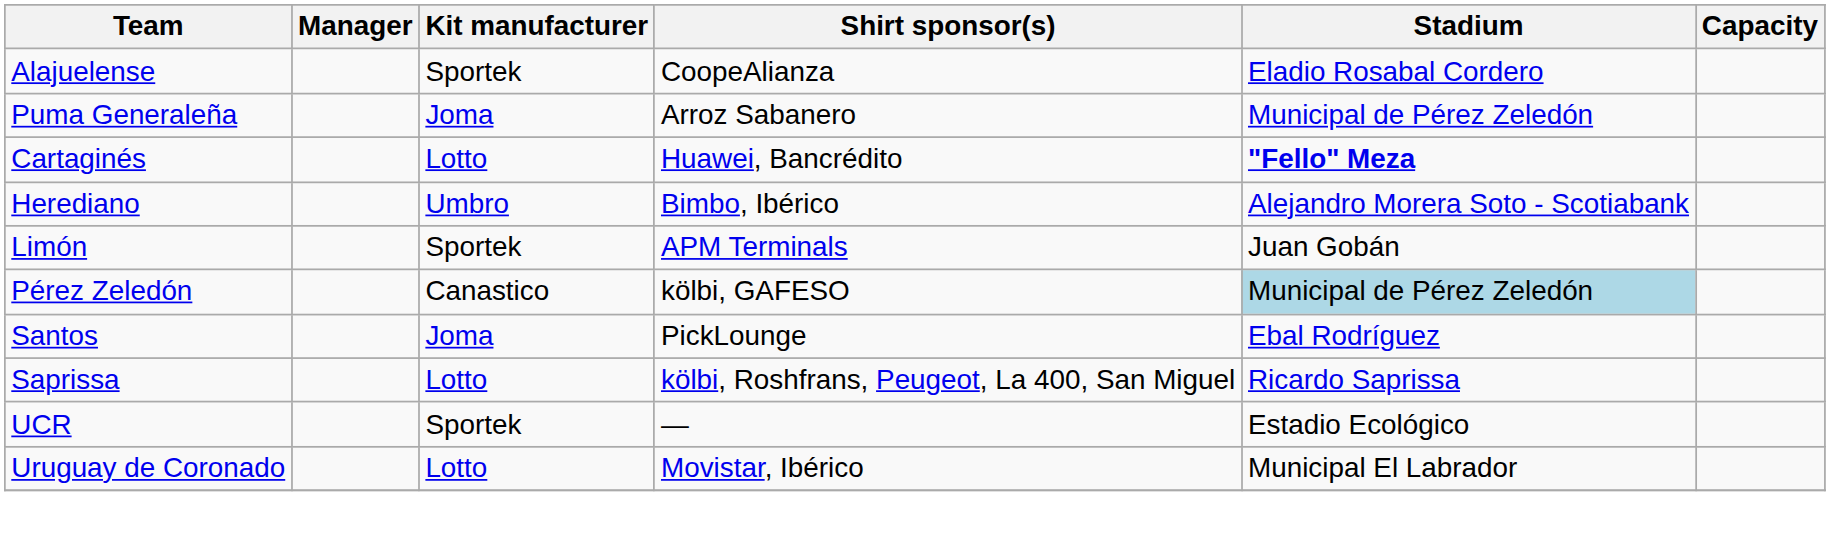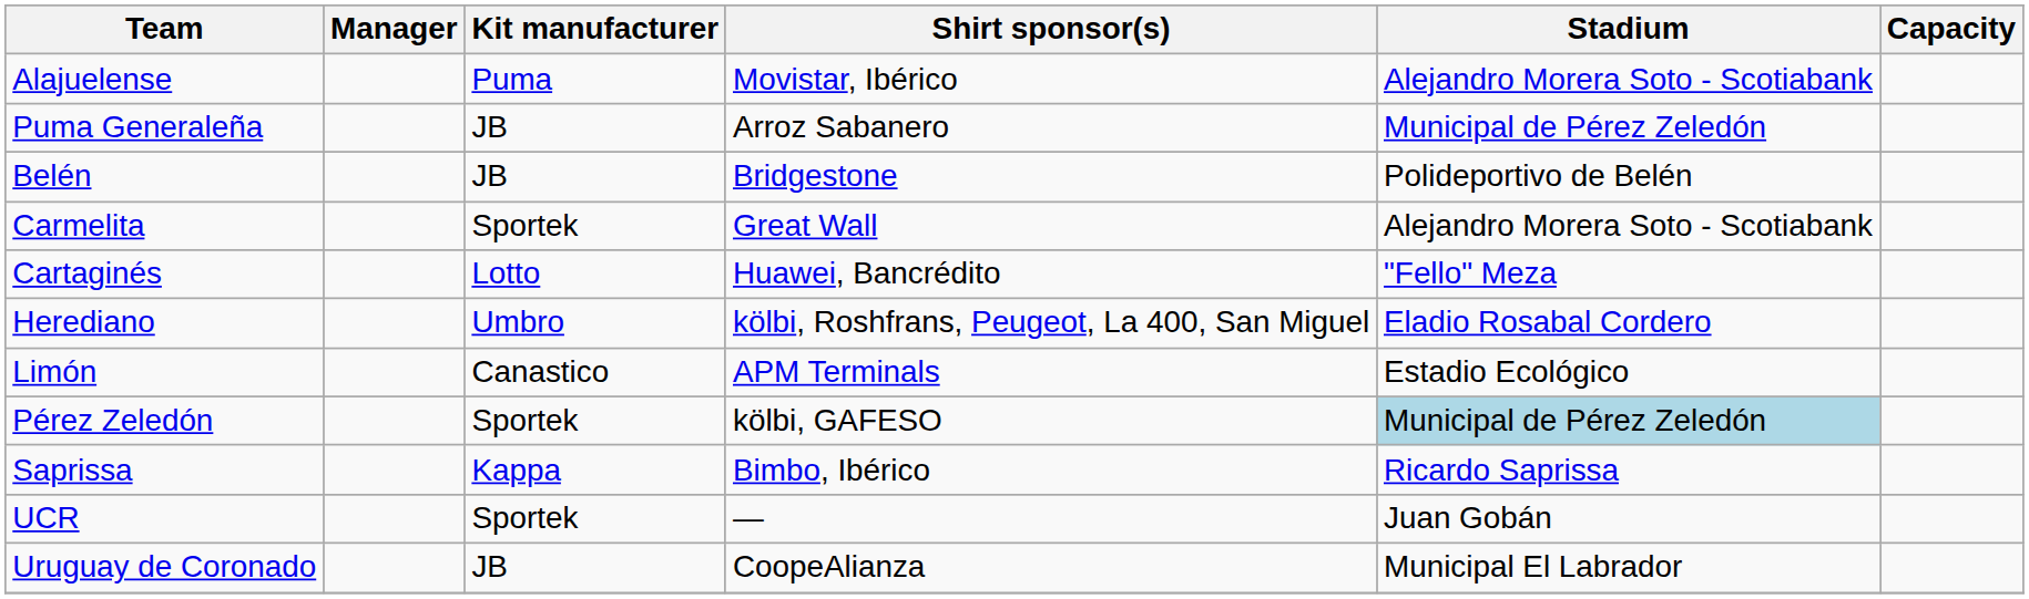Alajuelense | Kit manufacturer: Sportek -> Puma
Alajuelense | Shirt sponsor(s): CoopeAlianza -> Movistar, Ibérico
Alajuelense | Stadium: Eladio Rosabal Cordero -> Alejandro Morera Soto - Scotiabank
Puma Generaleña | Kit manufacturer: Joma -> JB
+ row: Belén | JB | Bridgestone | Polideportivo de Belén
+ row: Carmelita | Sportek | Great Wall | Alejandro Morera Soto - Scotiabank
Cartaginés | Stadium: bold -> normal
Herediano | Shirt sponsor(s): Bimbo, Ibérico -> kölbi, Roshfrans, Peugeot, La 400, San Miguel
Herediano | Stadium: Alejandro Morera Soto - Scotiabank -> Eladio Rosabal Cordero
Limón | Kit manufacturer: Sportek -> Canastico
Limón | Stadium: Juan Gobán -> Estadio Ecológico
Pérez Zeledón | Kit manufacturer: Canastico -> Sportek
- row: Santos | Joma | PickLounge | Ebal Rodríguez
Saprissa | Kit manufacturer: Lotto -> Kappa
Saprissa | Shirt sponsor(s): kölbi, Roshfrans, Peugeot, La 400, San Miguel -> Bimbo, Ibérico
UCR | Stadium: Estadio Ecológico -> Juan Gobán
Uruguay de Coronado | Kit manufacturer: Lotto -> JB
Uruguay de Coronado | Shirt sponsor(s): Movistar, Ibérico -> CoopeAlianza
